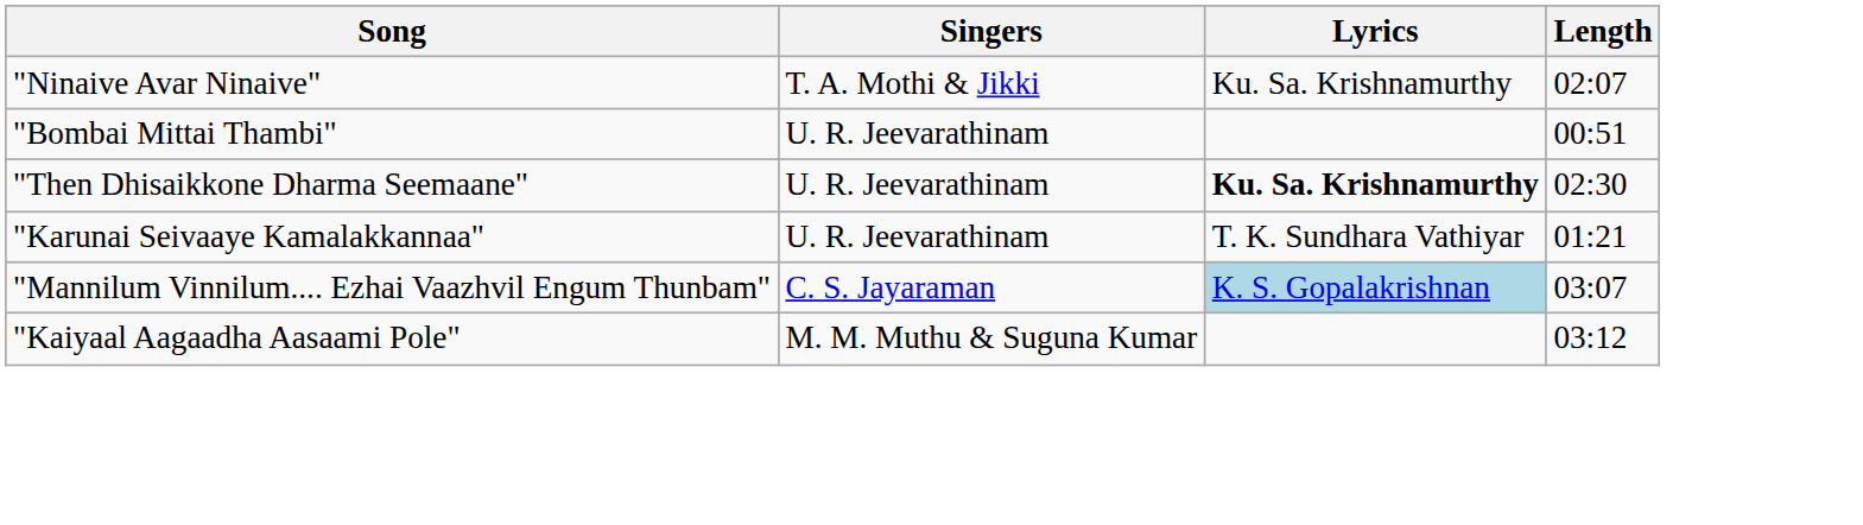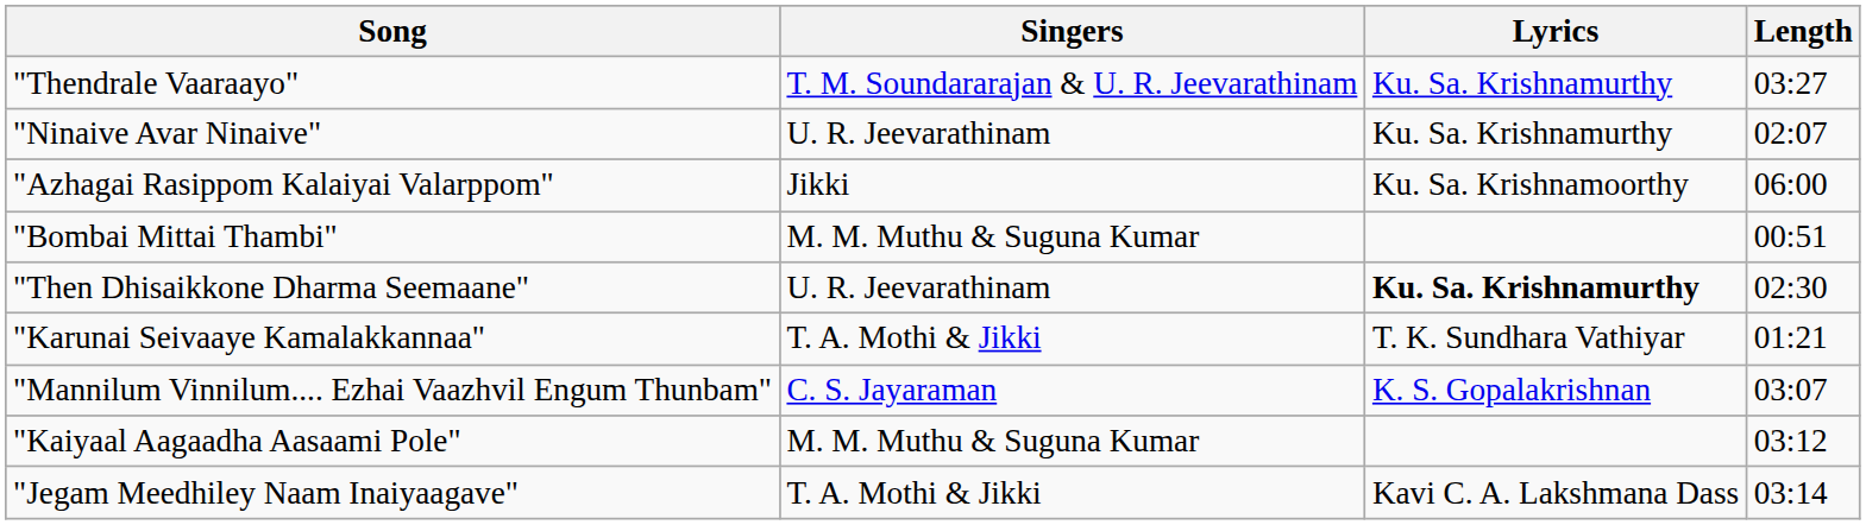+ row: "Thendrale Vaaraayo" | T. M. Soundararajan & U. R. Jeevarathinam | Ku. Sa. Krishnamurthy | 03:27
"Ninaive Avar Ninaive" | Singers: T. A. Mothi & Jikki -> U. R. Jeevarathinam
+ row: "Azhagai Rasippom Kalaiyai Valarppom" | Jikki | Ku. Sa. Krishnamoorthy | 06:00
"Bombai Mittai Thambi" | Singers: U. R. Jeevarathinam -> M. M. Muthu & Suguna Kumar
"Karunai Seivaaye Kamalakkannaa" | Singers: U. R. Jeevarathinam -> T. A. Mothi & Jikki
"Mannilum Vinnilum.... Ezhai Vaazhvil Engum Thunbam" | Lyrics: lightblue background -> no background
+ row: "Jegam Meedhiley Naam Inaiyaagave" | T. A. Mothi & Jikki | Kavi C. A. Lakshmana Dass | 03:14
